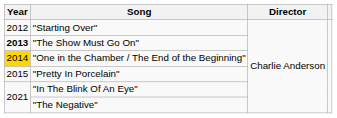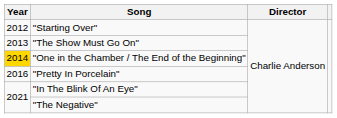"The Show Must Go On" | Year: bold -> normal
"Pretty In Porcelain" | Year: 2015 -> 2016
